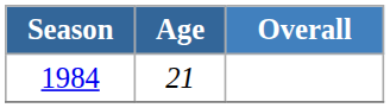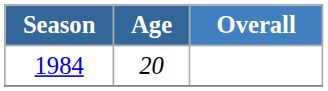1984 | Age: 21 -> 20
